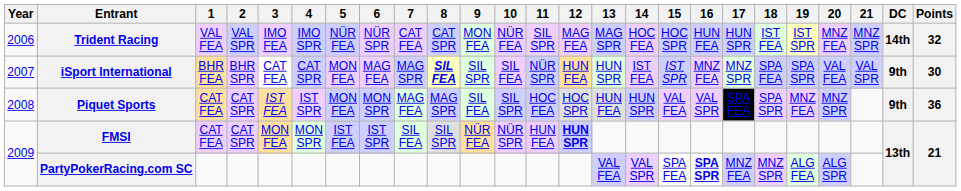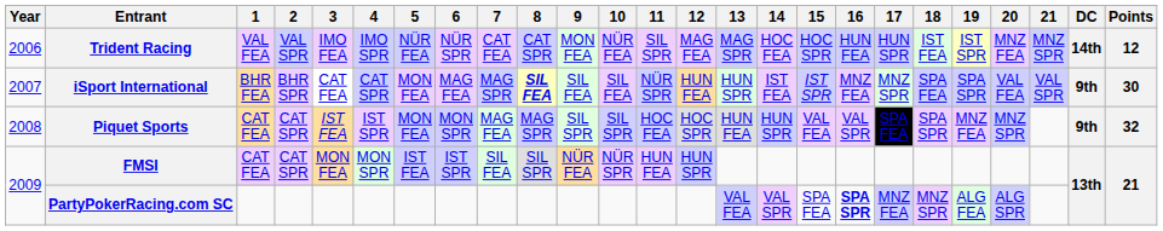Trident Racing | Points: 32 -> 12
iSport International | 9: SIL SPR -> SIL FEA
Piquet Sports | 9: SIL FEA -> SIL SPR
Piquet Sports | Points: 36 -> 32
FMSI | 12: bold -> normal
